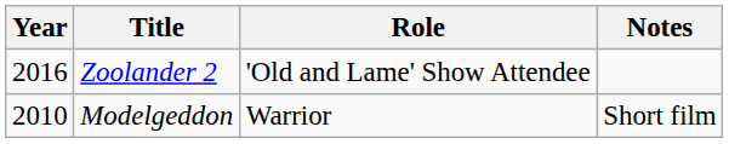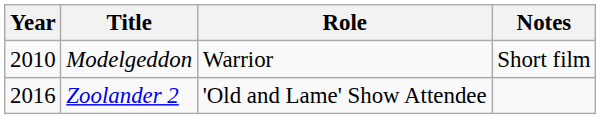rows swapped: Modelgeddon <-> Zoolander 2
